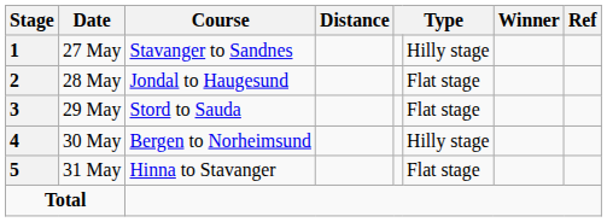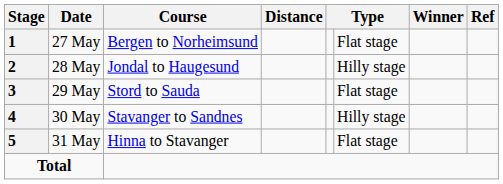27 May | Course: Stavanger to Sandnes -> Bergen to Norheimsund
27 May | column 6: Hilly stage -> Flat stage
28 May | column 6: Flat stage -> Hilly stage
30 May | Course: Bergen to Norheimsund -> Stavanger to Sandnes
